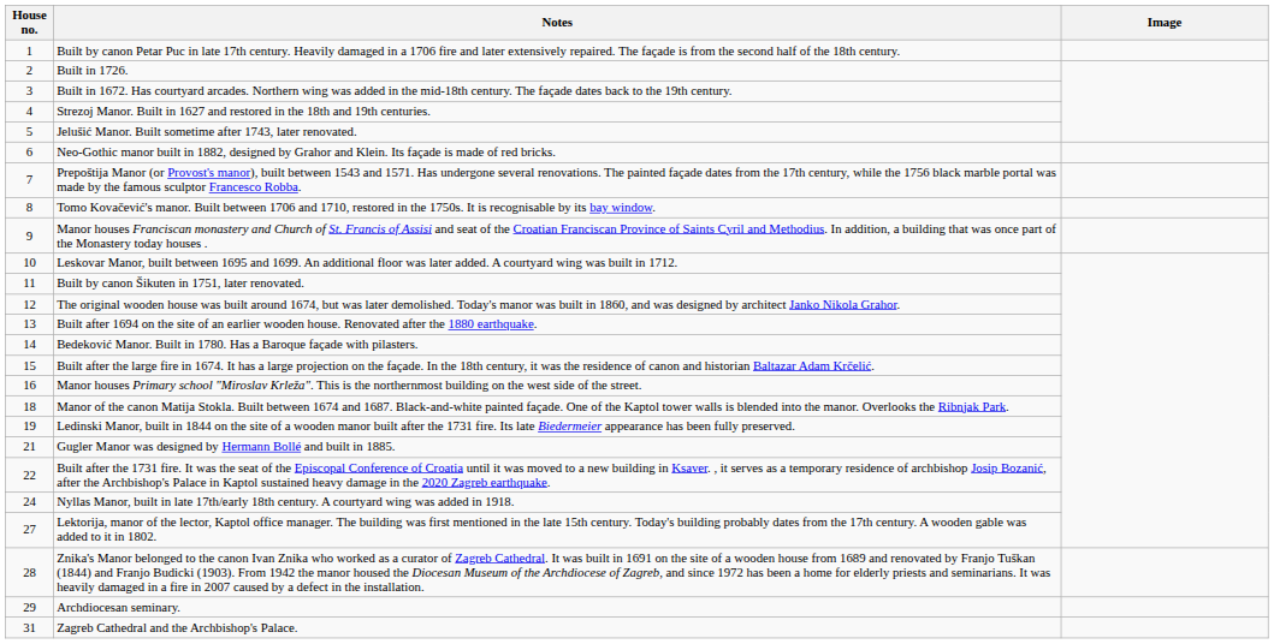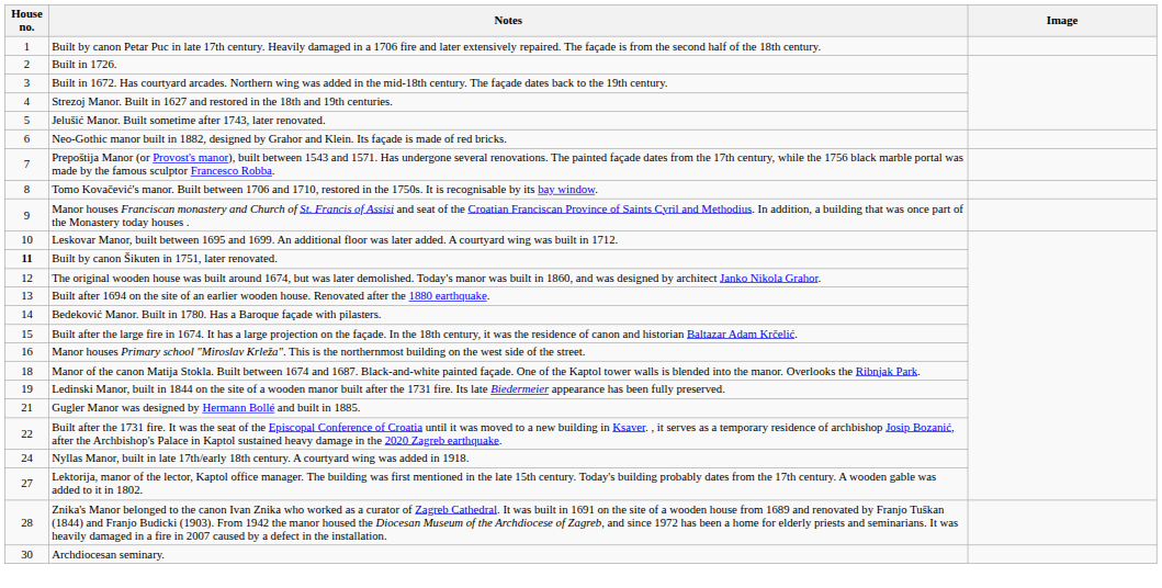Built by canon Šikuten in 1751, later renovated. | House no.: normal -> bold
Archdiocesan seminary. | House no.: 29 -> 30
- row: 31 | Zagreb Cathedral and the Archbishop's Palace.
